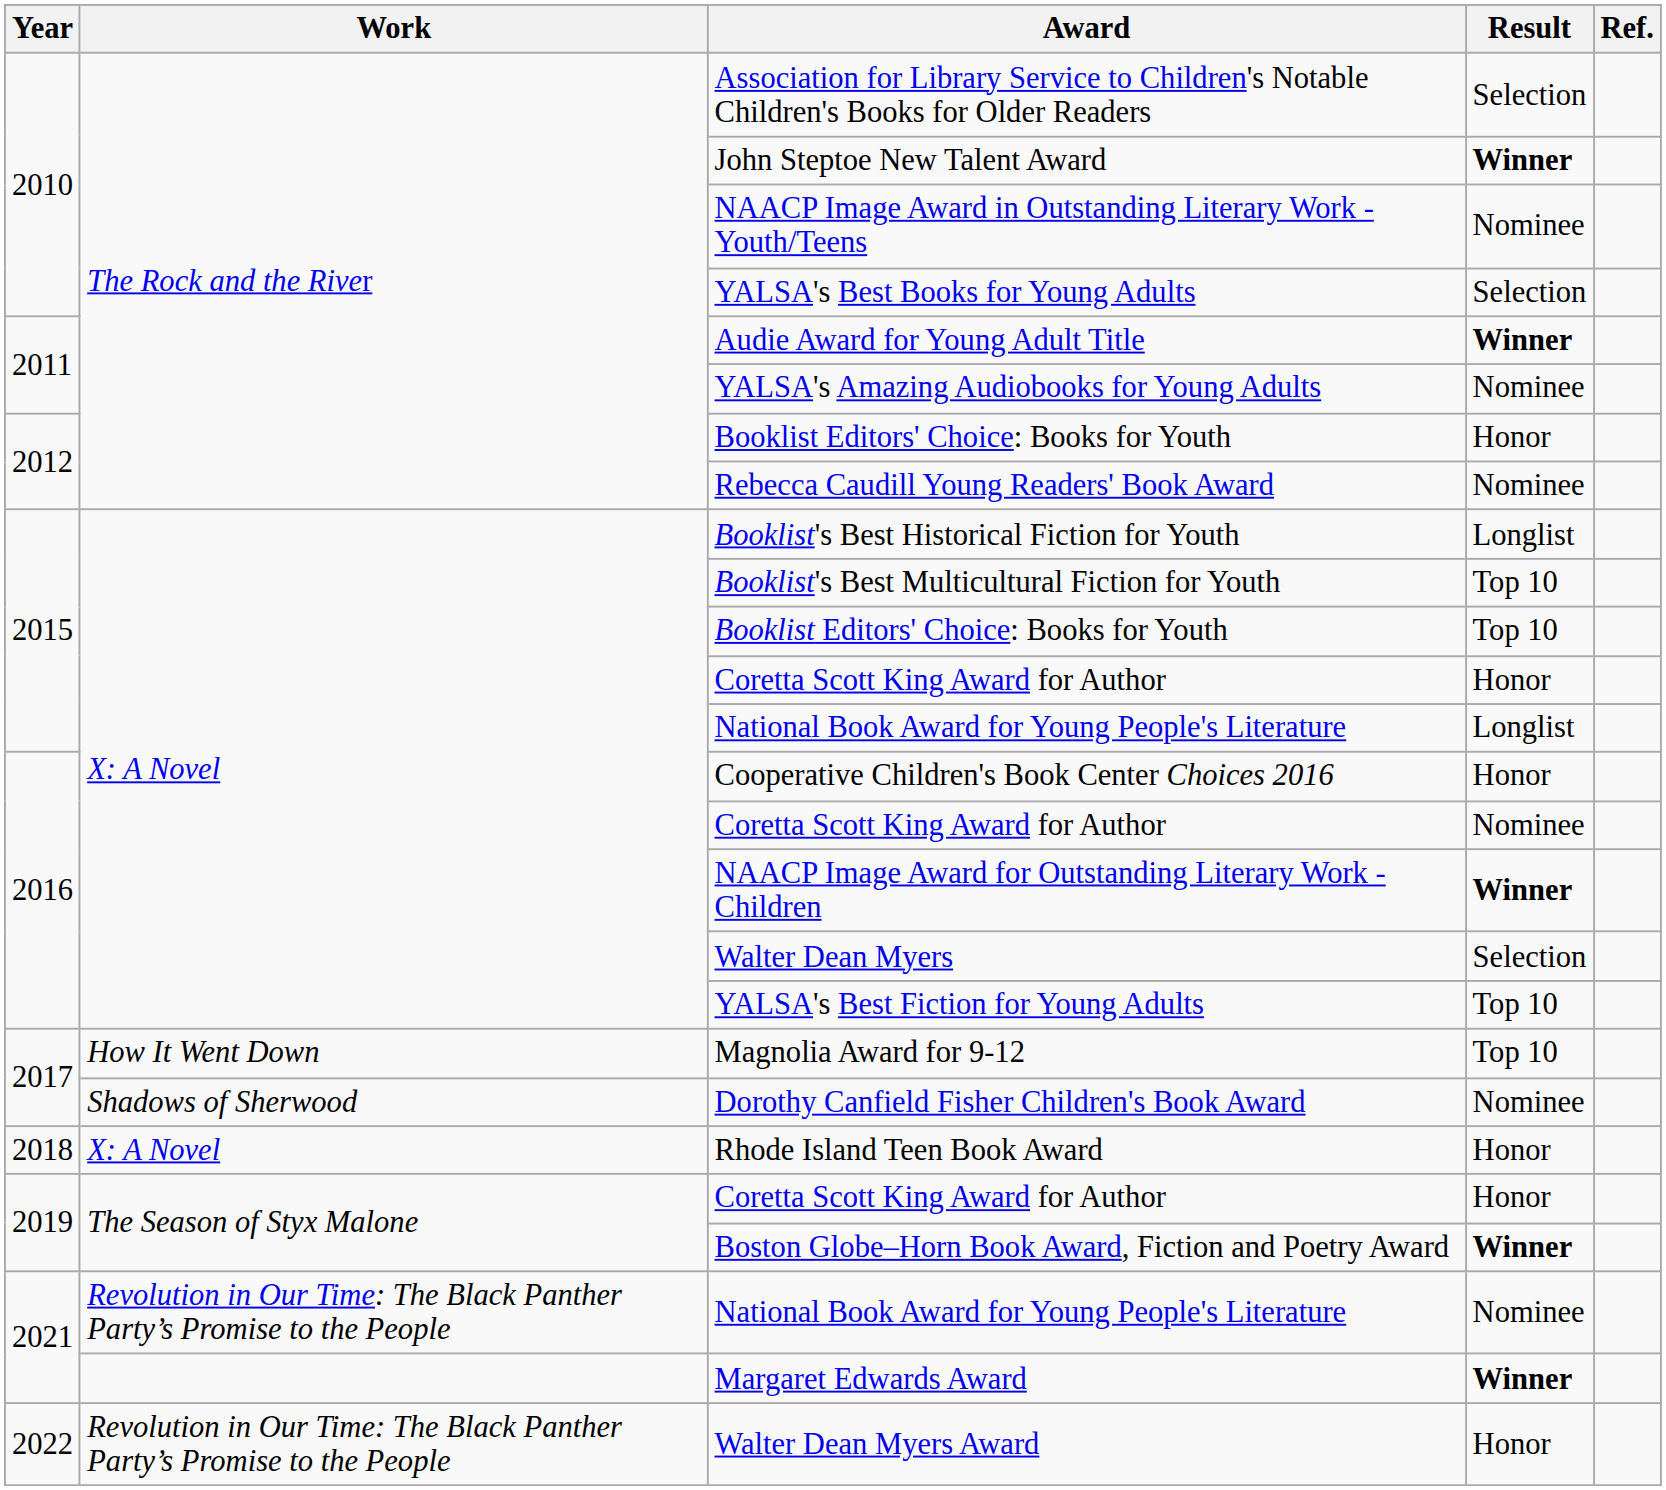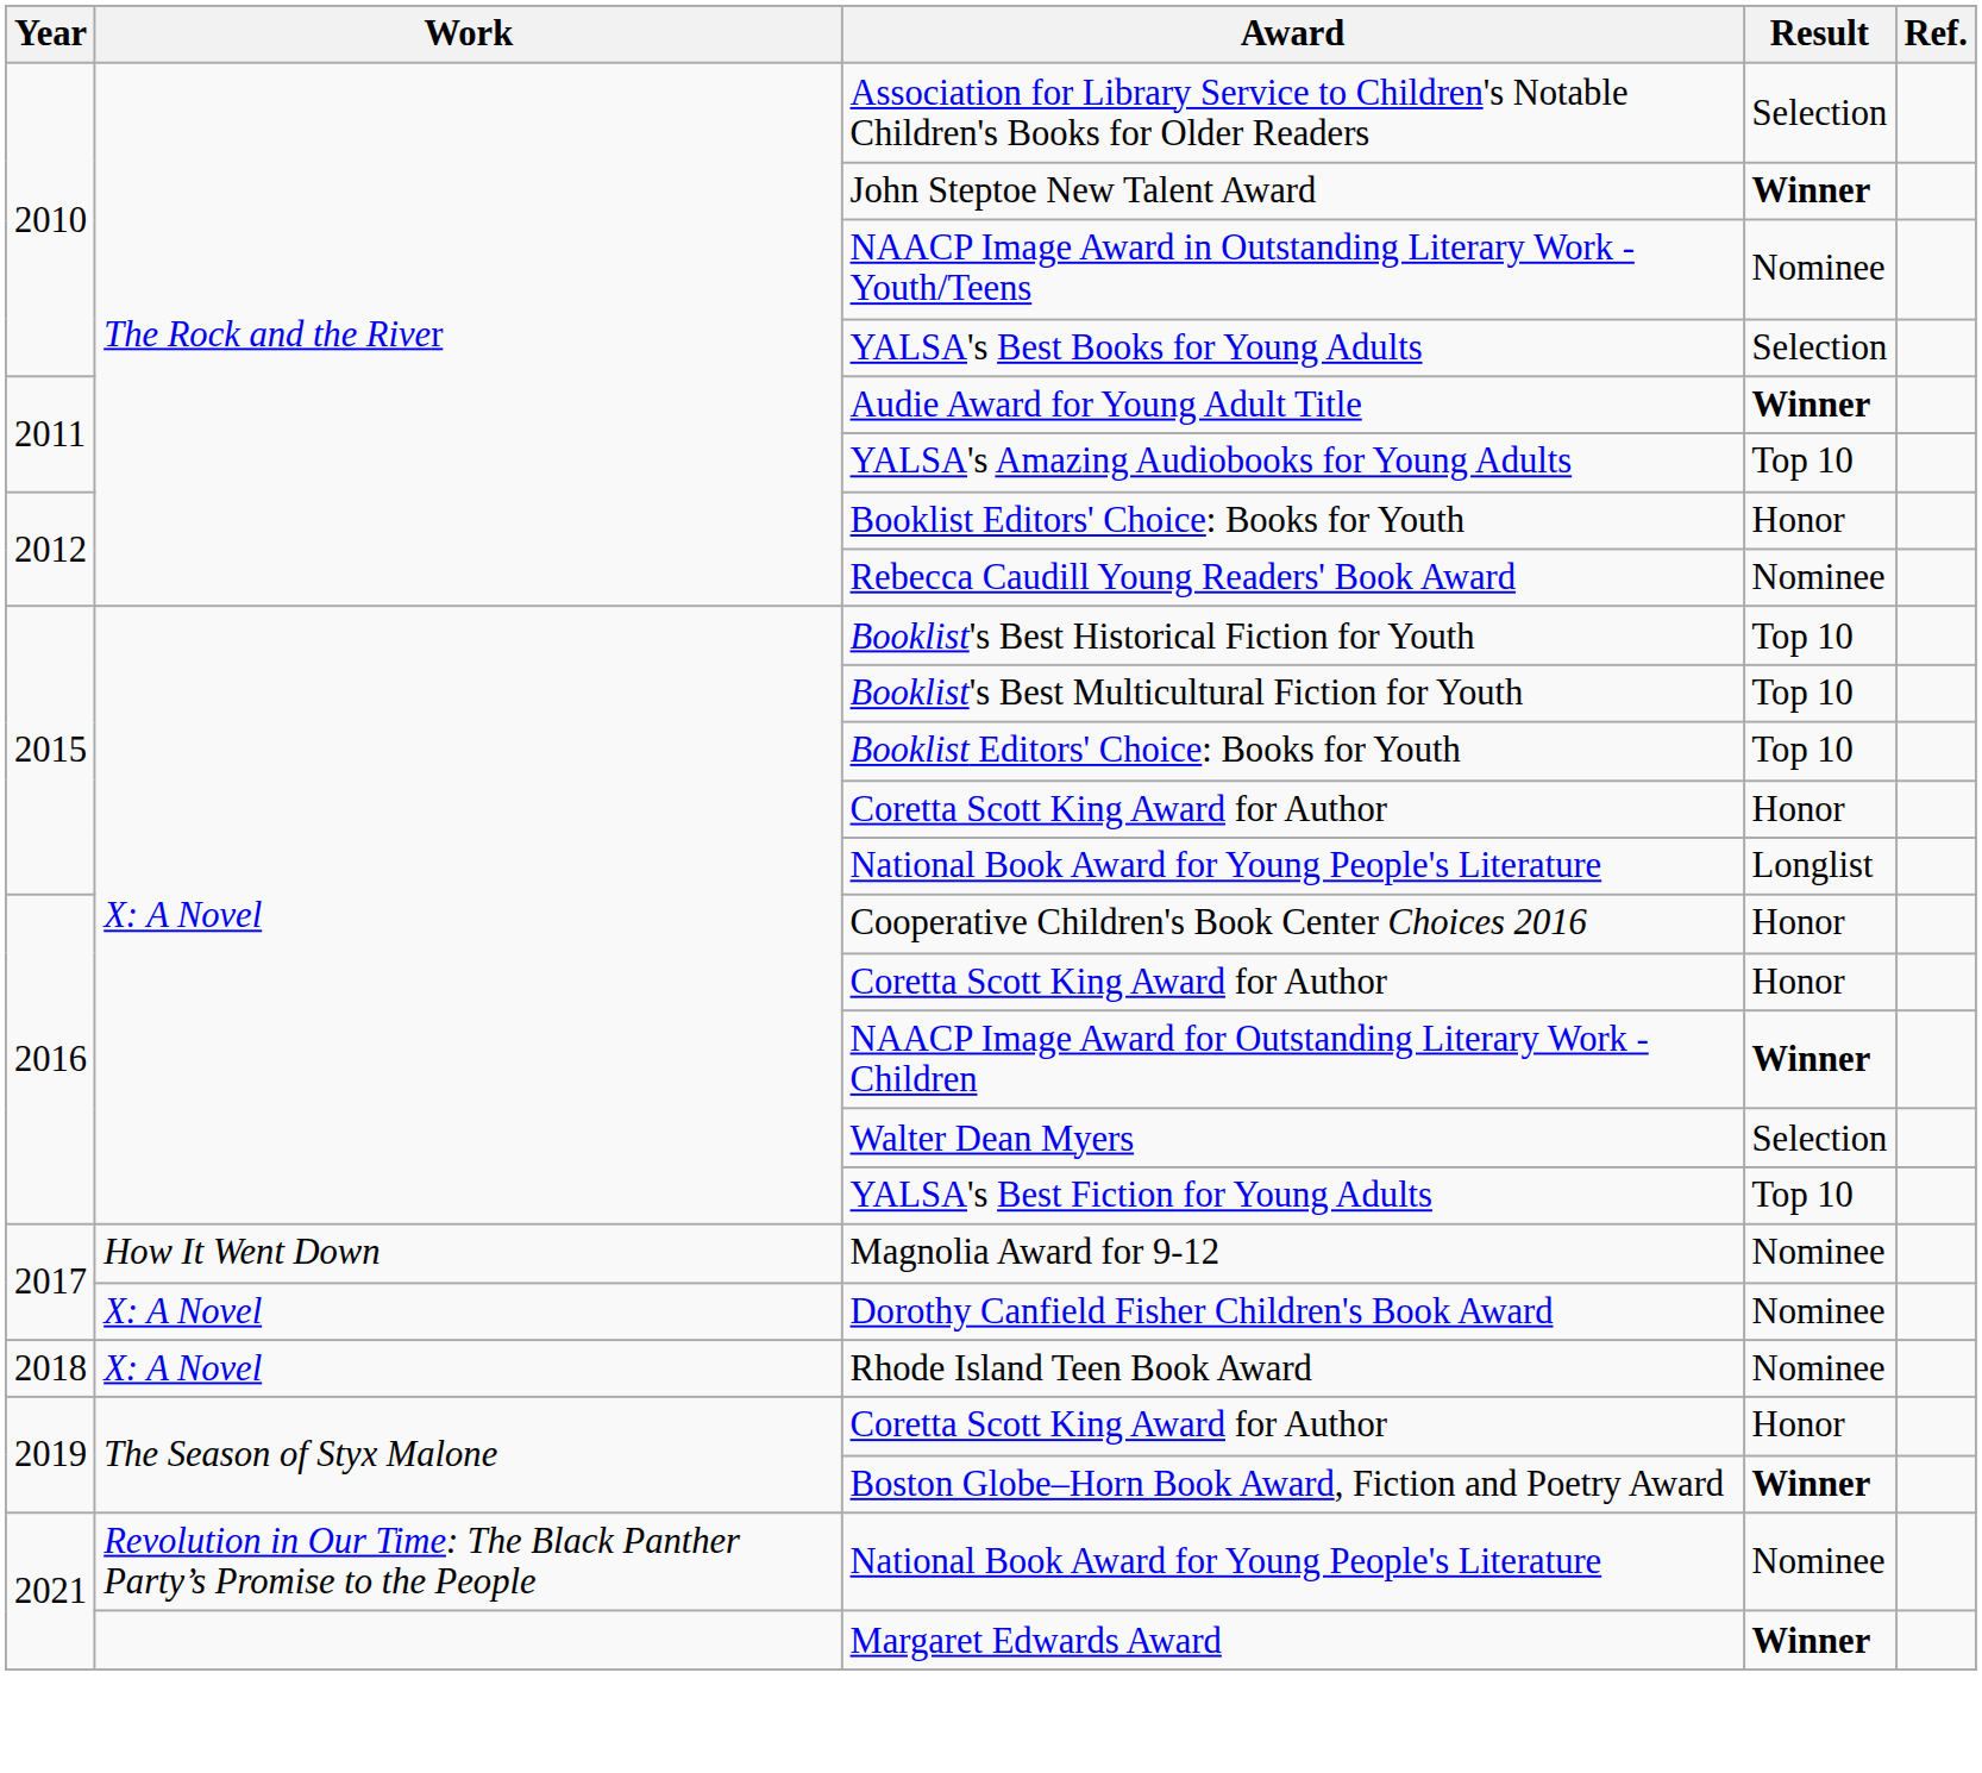YALSA's Amazing Audiobooks for Young Adults | Result: Nominee -> Top 10
Booklist's Best Historical Fiction for Youth | Result: Longlist -> Top 10
2016 / Coretta Scott King Award for Author | Result: Nominee -> Honor
Magnolia Award for 9-12 | Result: Top 10 -> Nominee
Dorothy Canfield Fisher Children's Book Award | Work: Shadows of Sherwood -> X: A Novel
Rhode Island Teen Book Award | Result: Honor -> Nominee
- row: 2022 | Revolution in Our Time: The Black Panther Party’s Promise to the People | Walter Dean Myers Award | Honor
